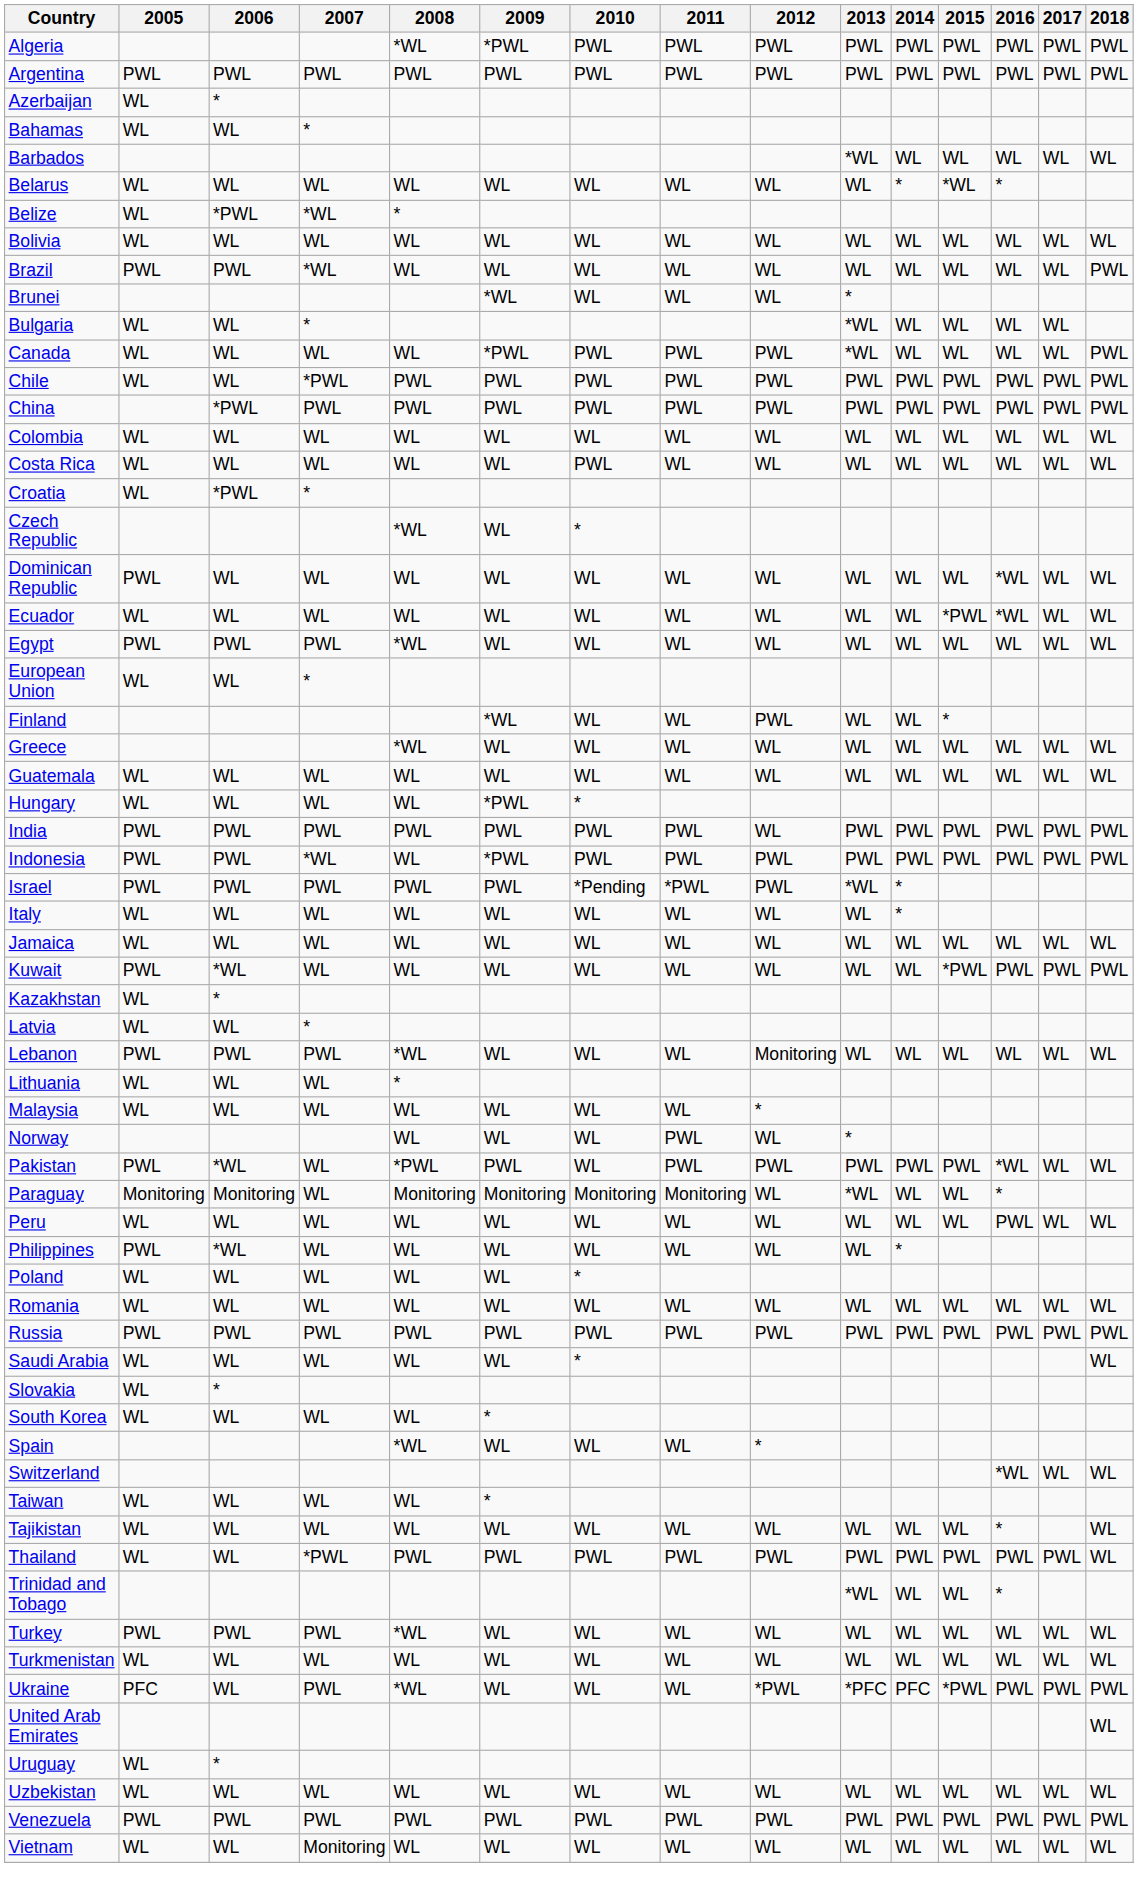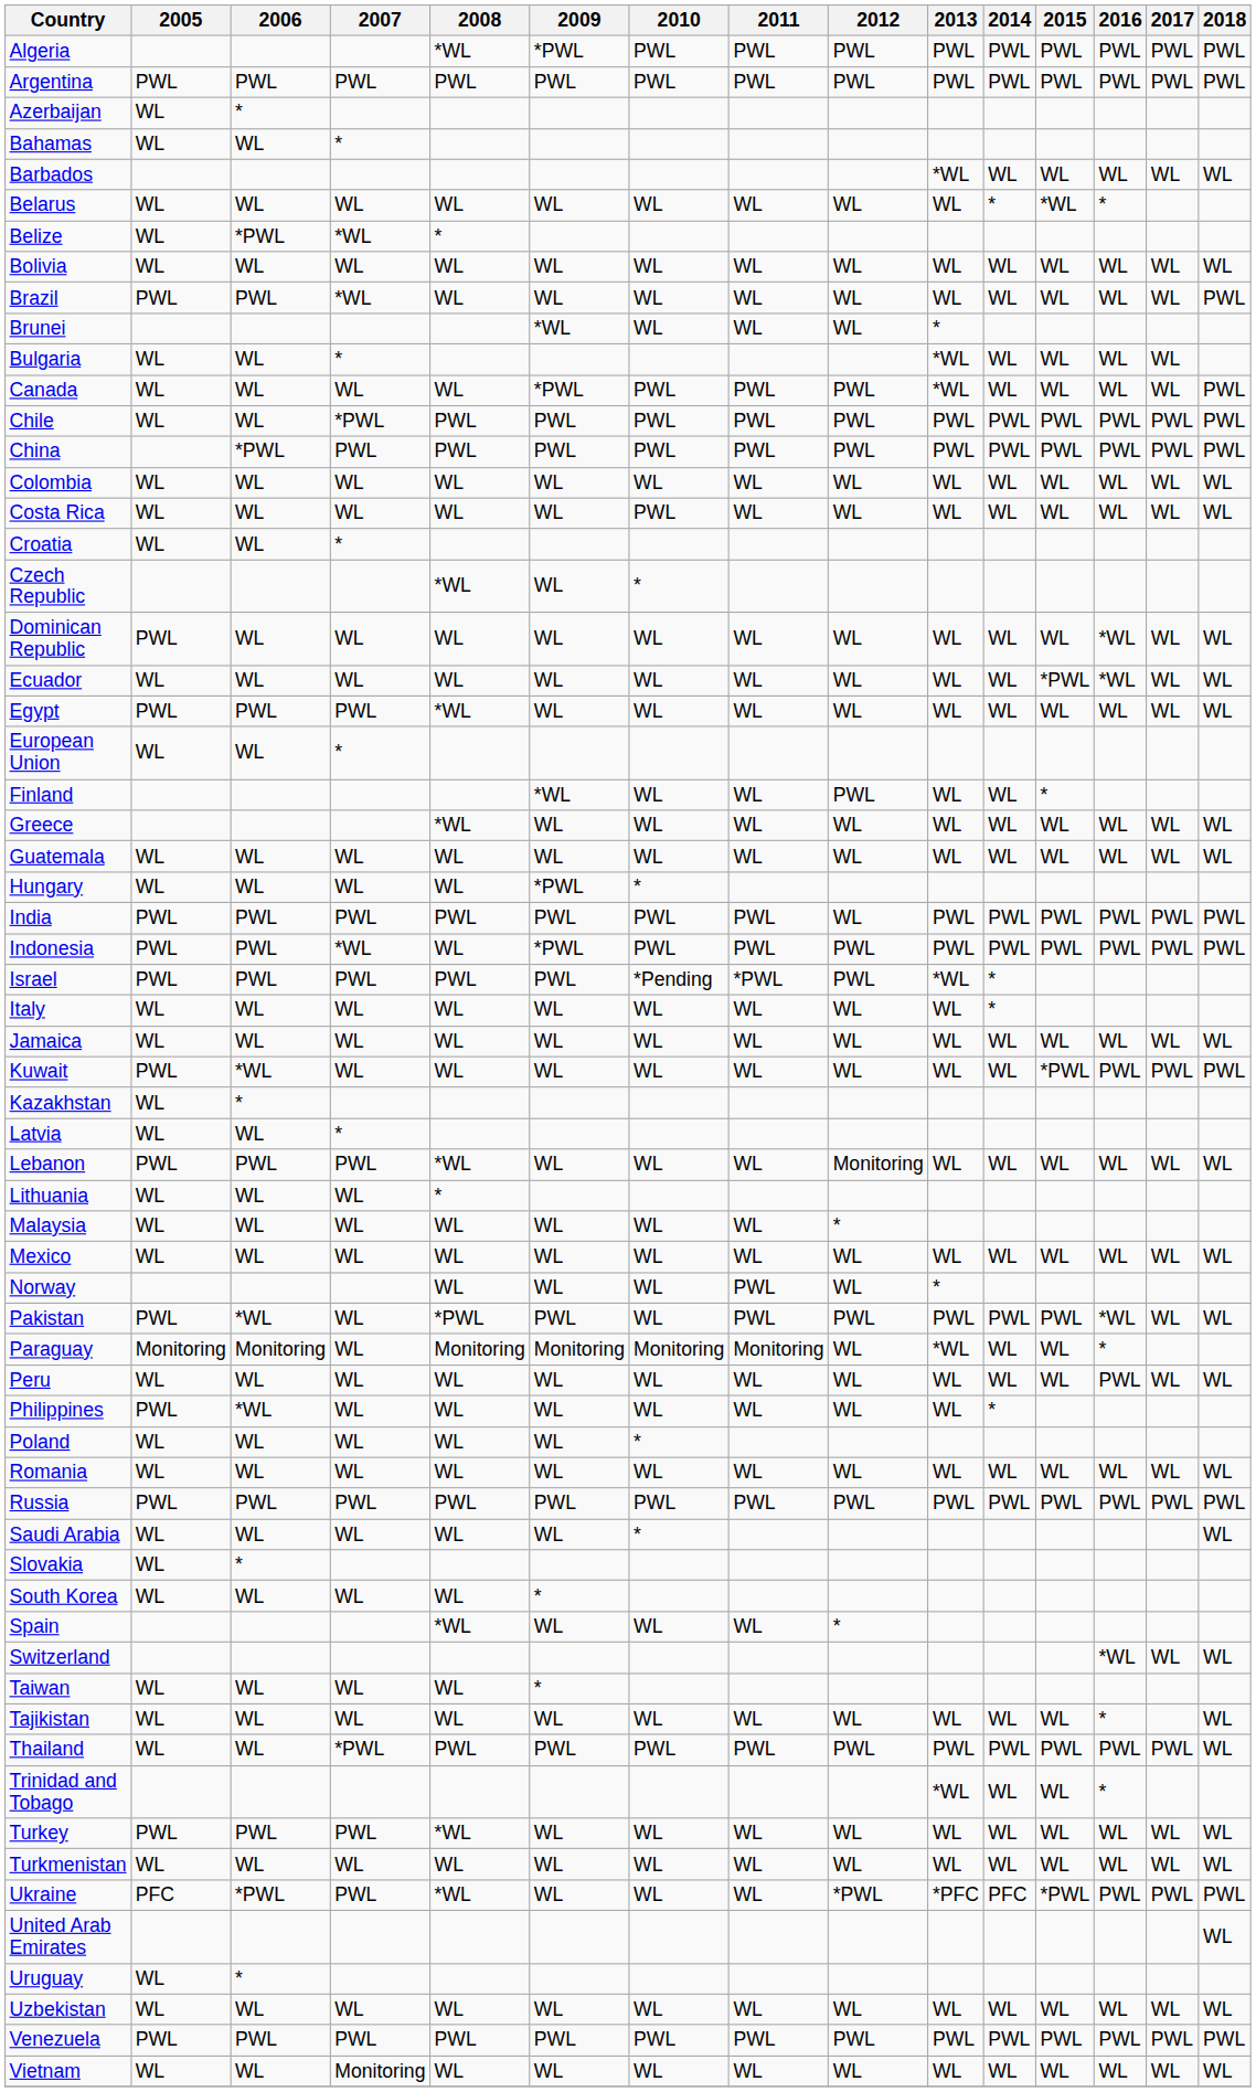Croatia | 2006: *PWL -> WL
+ row: Mexico | WL | WL | WL | WL | WL | WL | WL | WL | WL | WL | WL | WL | WL | WL
Ukraine | 2006: WL -> *PWL
